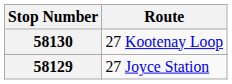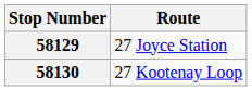rows swapped: 58130 <-> 58129
